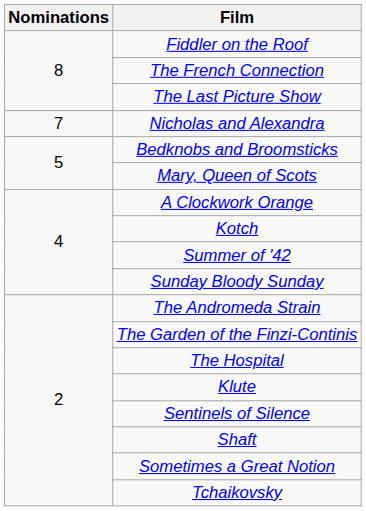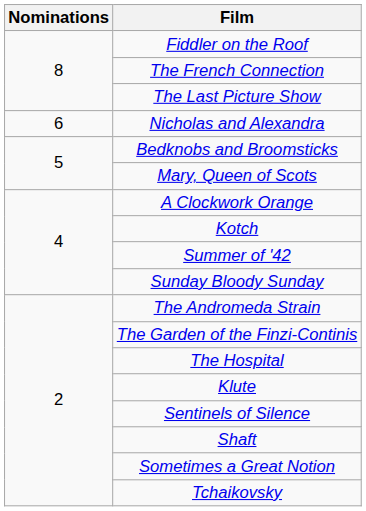Nicholas and Alexandra | Nominations: 7 -> 6
